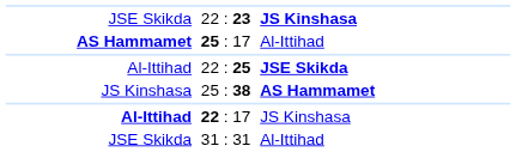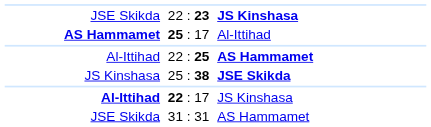22 : 25 | column 3: JSE Skikda -> AS Hammamet
25 : 38 | column 3: AS Hammamet -> JSE Skikda
31 : 31 | column 3: Al-Ittihad -> AS Hammamet
